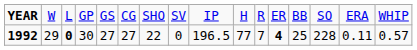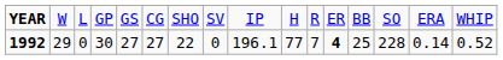1992 | column 3: bold -> normal
1992 | column 9: 196.5 -> 196.1
1992 | column 15: 0.11 -> 0.14
1992 | column 16: 0.57 -> 0.52
